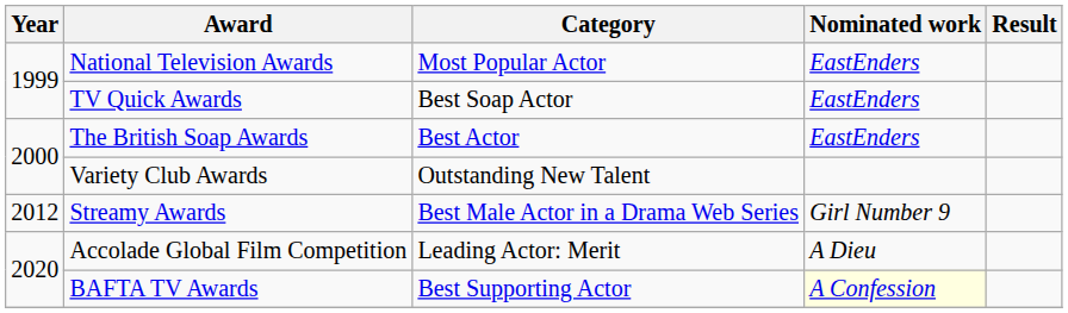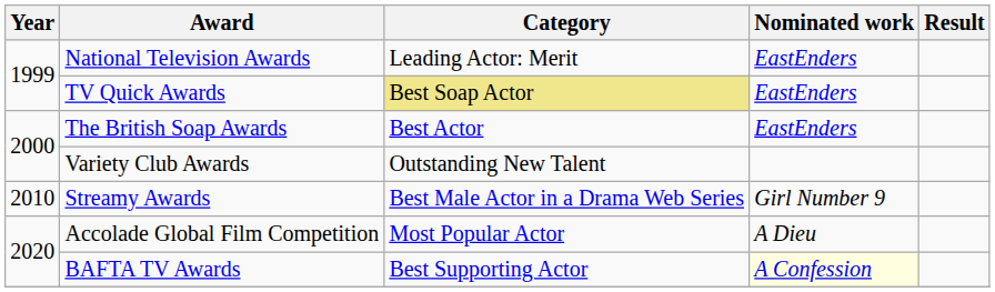National Television Awards | Category: Most Popular Actor -> Leading Actor: Merit
TV Quick Awards | Category: no background -> khaki background
Streamy Awards | Year: 2012 -> 2010
Accolade Global Film Competition | Category: Leading Actor: Merit -> Most Popular Actor
